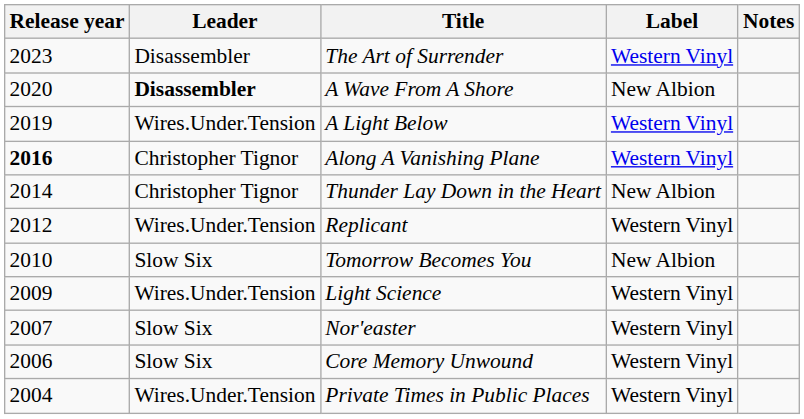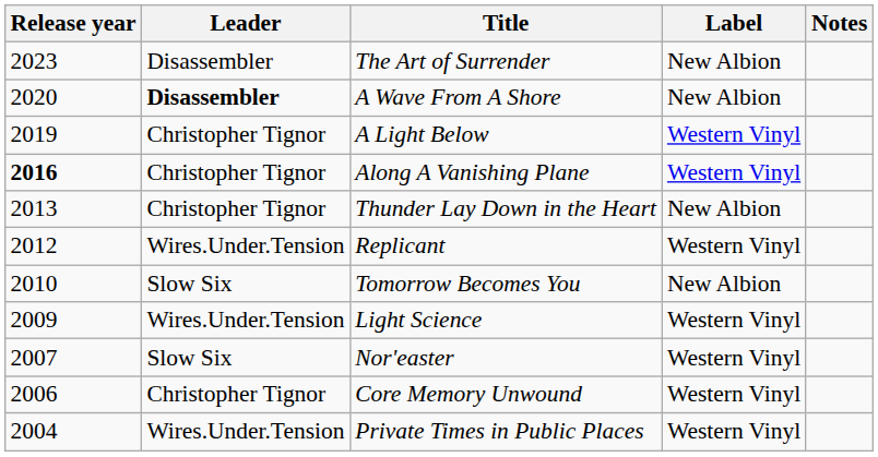The Art of Surrender | Label: Western Vinyl -> New Albion
A Light Below | Leader: Wires.Under.Tension -> Christopher Tignor
Thunder Lay Down in the Heart | Release year: 2014 -> 2013
Core Memory Unwound | Leader: Slow Six -> Christopher Tignor
